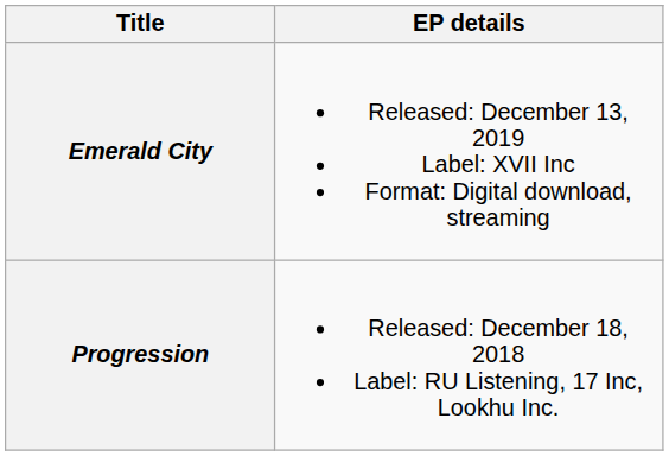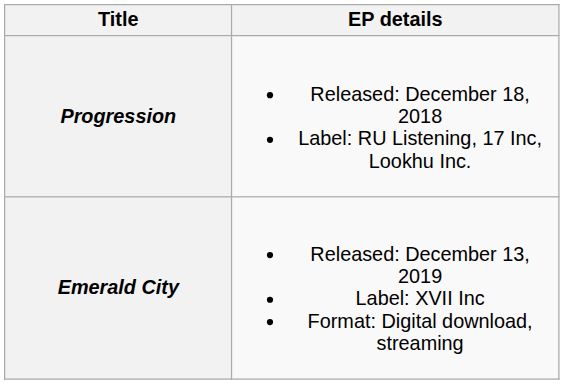rows swapped: Progression <-> Emerald City
